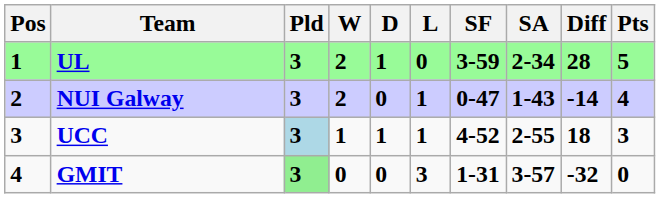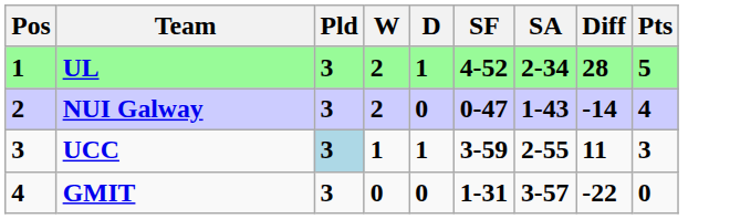- column: L | 0 | 1 | 1 | 3
UL | SF: 3-59 -> 4-52
UCC | SF: 4-52 -> 3-59
UCC | Diff: 18 -> 11
GMIT | Pld: lightgreen background -> no background
GMIT | Diff: -32 -> -22
